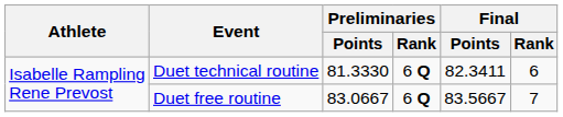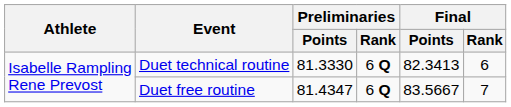Duet technical routine | Final / Points: 82.3411 -> 82.3413
Duet free routine | Preliminaries / Points: 83.0667 -> 81.4347
